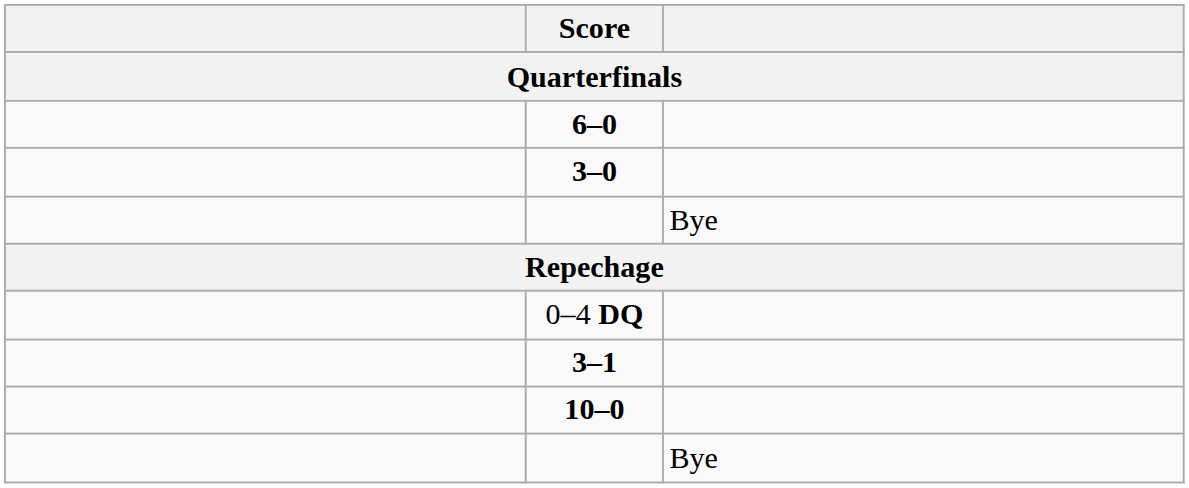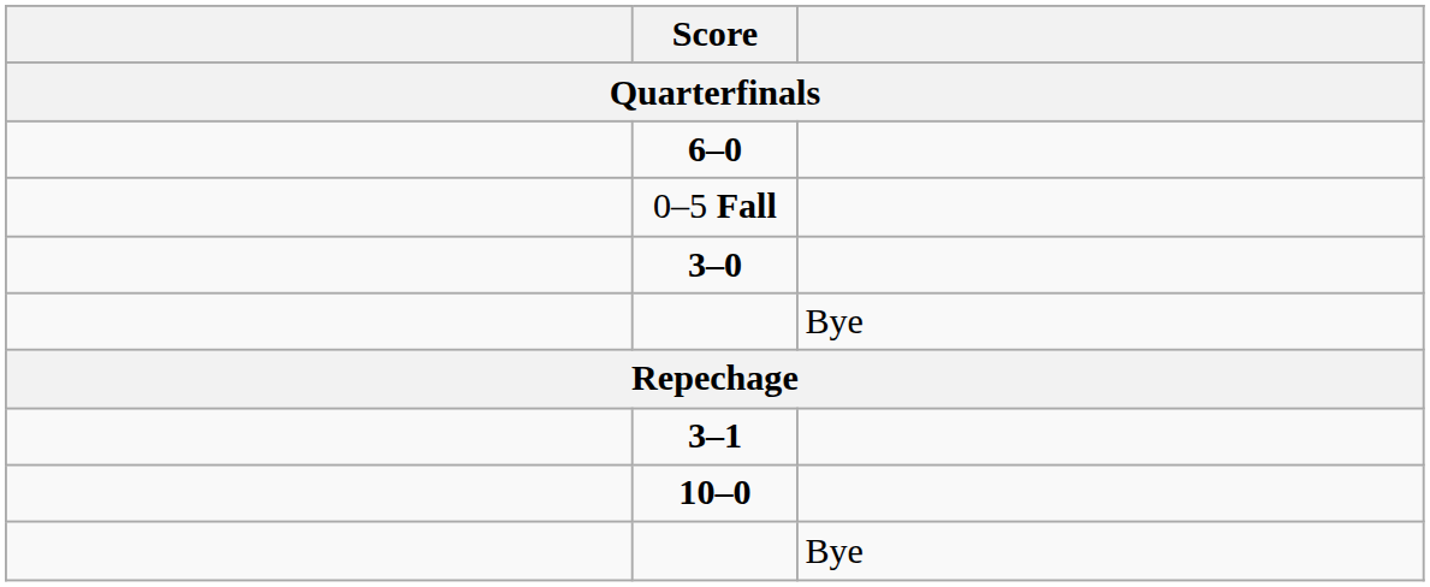+ row: 0–5 Fall
- row: 0–4 DQ
